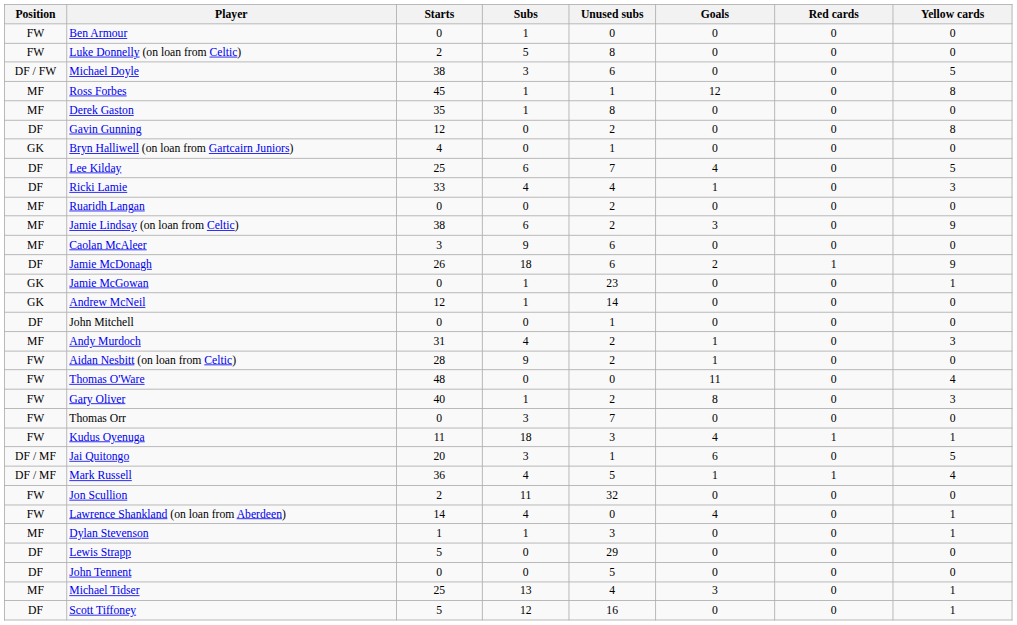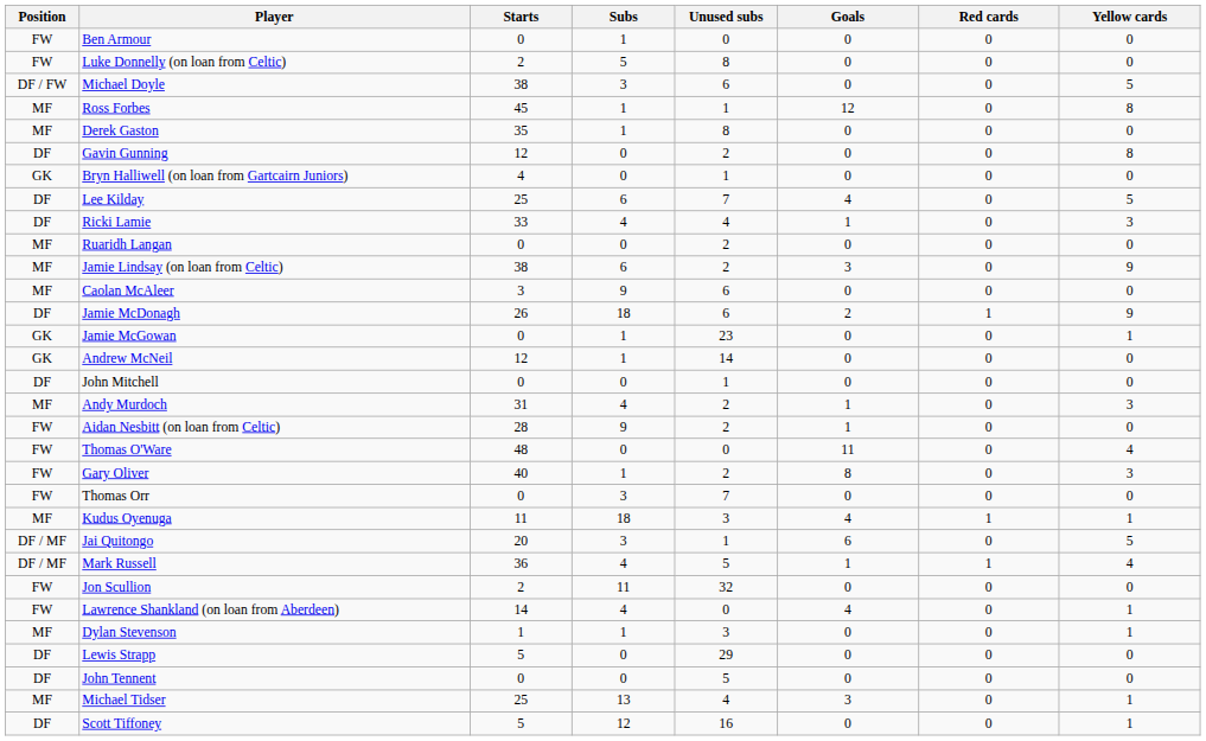Kudus Oyenuga | Position: FW -> MF
